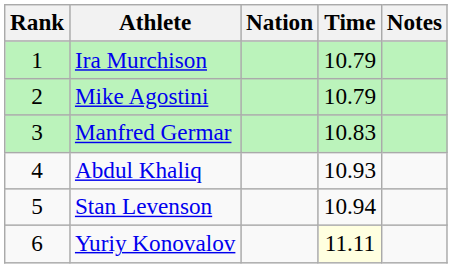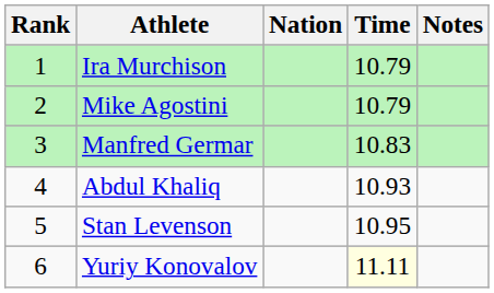Stan Levenson | Time: 10.94 -> 10.95
